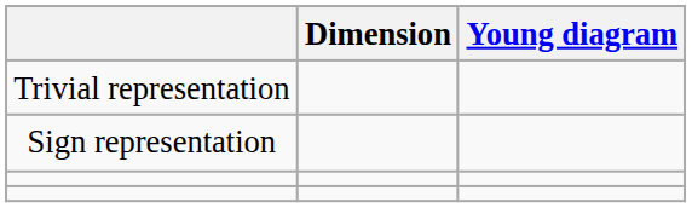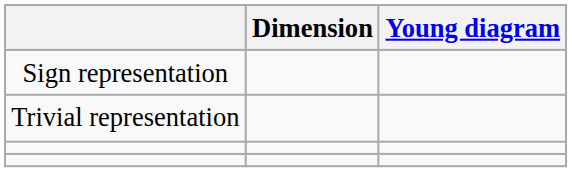rows swapped: Trivial representation <-> Sign representation
